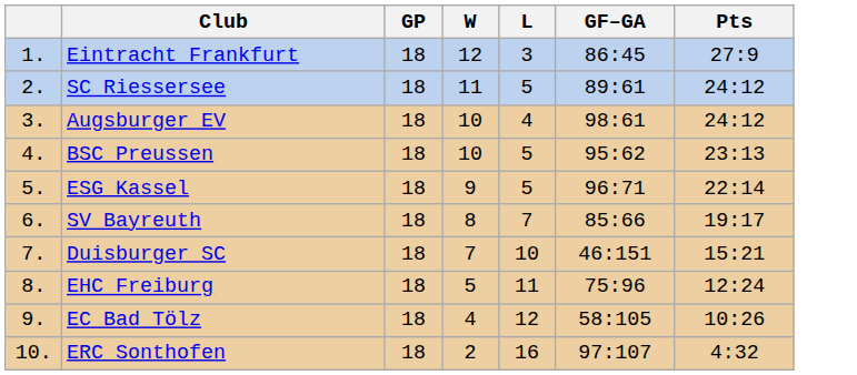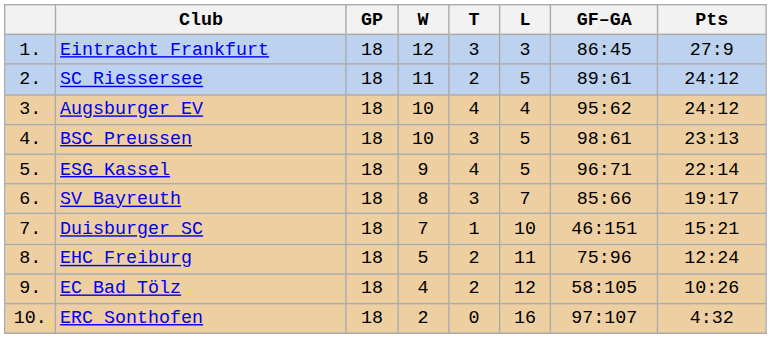+ column: T | 3 | 2 | 4 | 3 | 4 | 3 | 1 | 2 | 2 | 0
Augsburger EV | GF–GA: 98:61 -> 95:62
BSC Preussen | GF–GA: 95:62 -> 98:61
